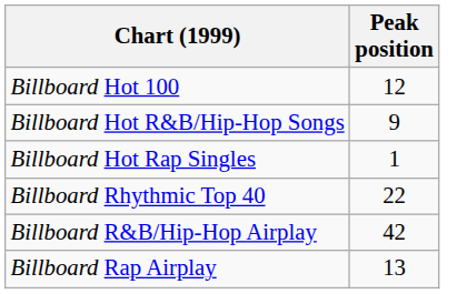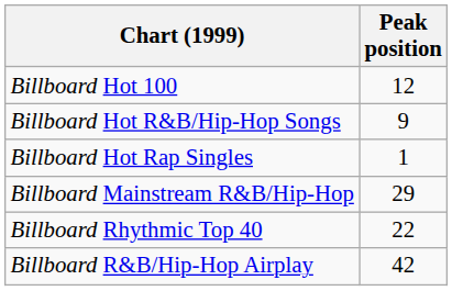+ row: Billboard Mainstream R&B/Hip-Hop | 29
- row: Billboard Rap Airplay | 13
